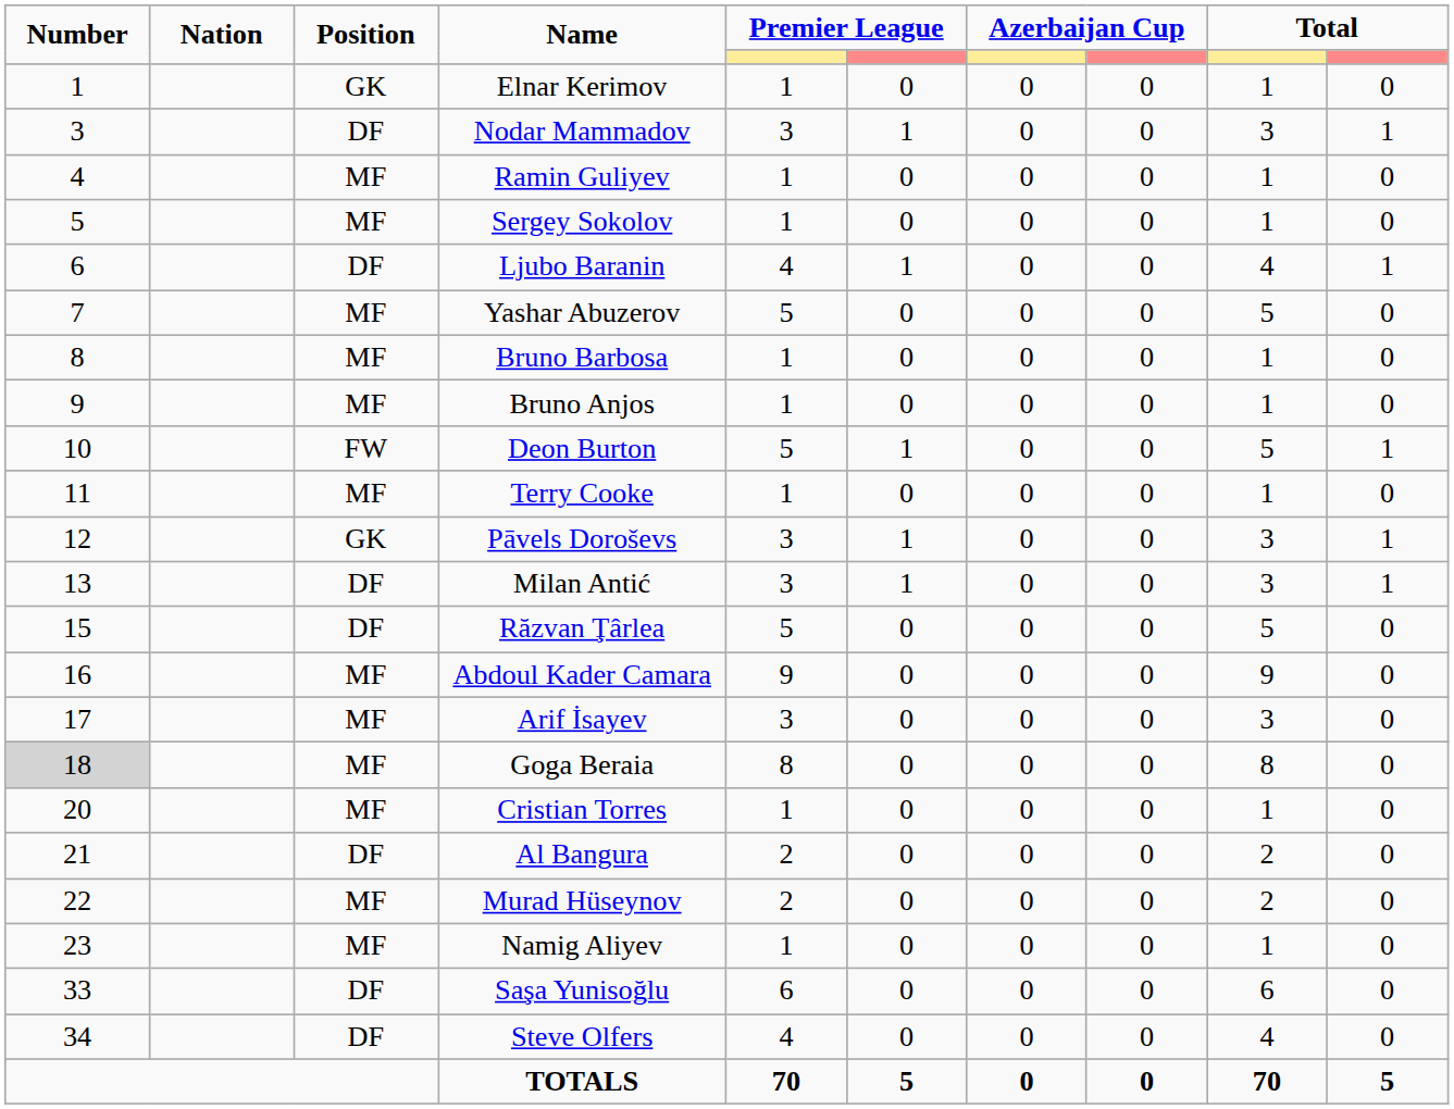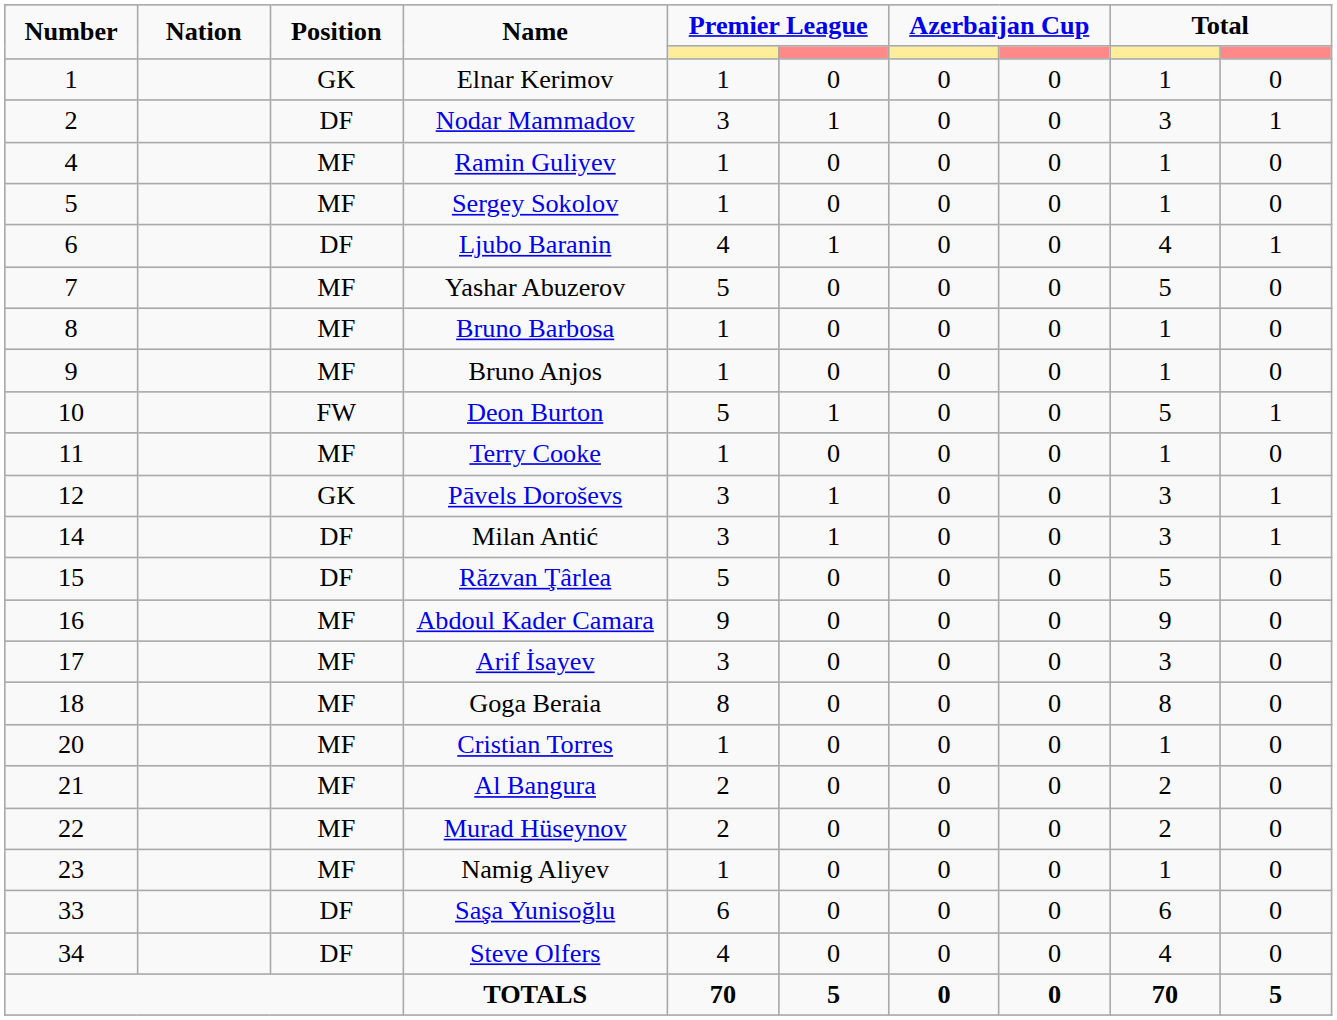Nodar Mammadov | Number: 3 -> 2
Milan Antić | Number: 13 -> 14
Goga Beraia | Number: lightgrey background -> no background
Al Bangura | Position: DF -> MF
